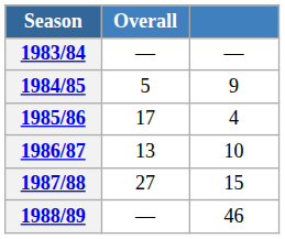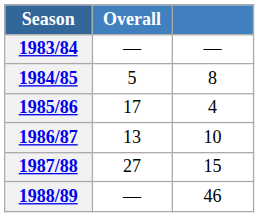1984/85 | column 3: 9 -> 8
